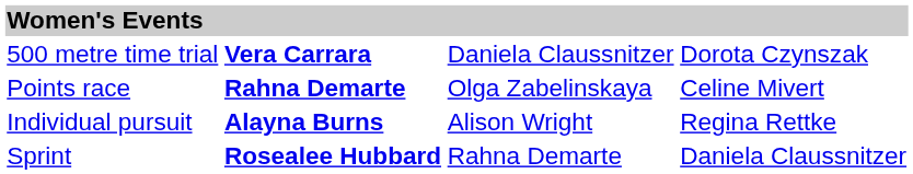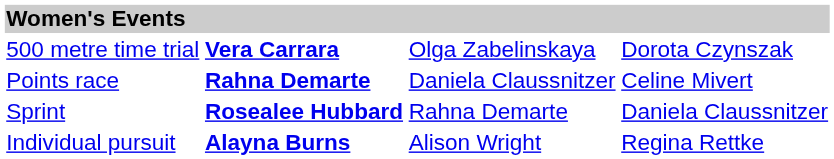500 metre time trial | column 3: Daniela Claussnitzer -> Olga Zabelinskaya
Points race | column 3: Olga Zabelinskaya -> Daniela Claussnitzer
rows swapped: Individual pursuit <-> Sprint
